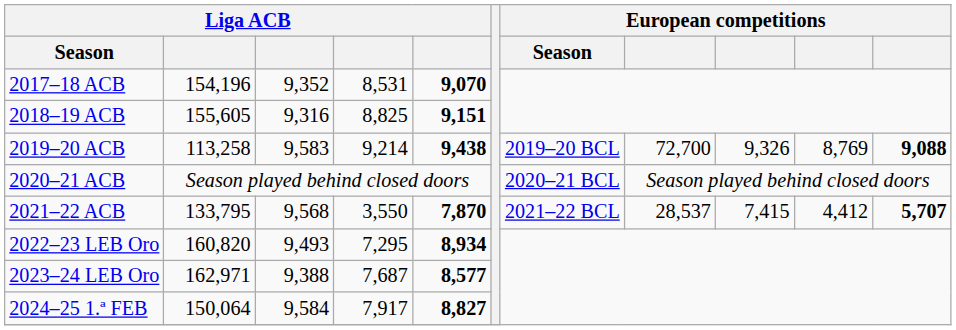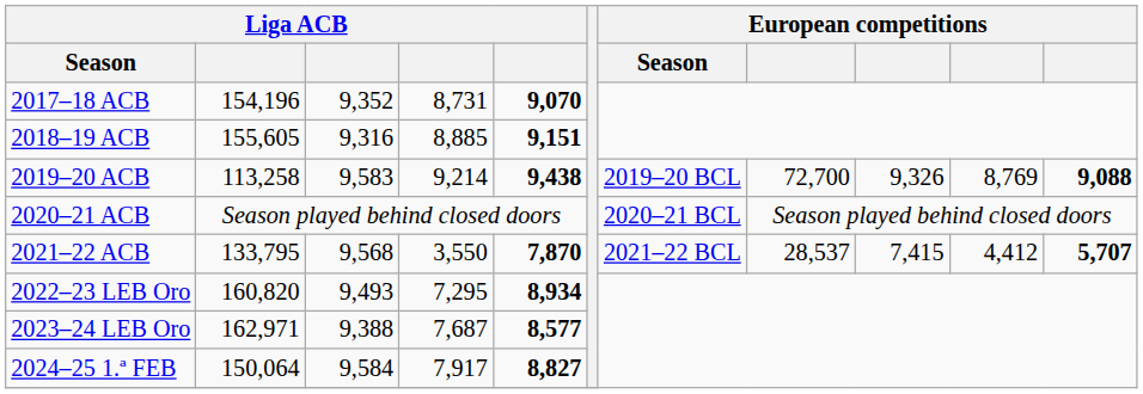2017–18 ACB | column 4: 8,531 -> 8,731
2018–19 ACB | column 4: 8,825 -> 8,885
